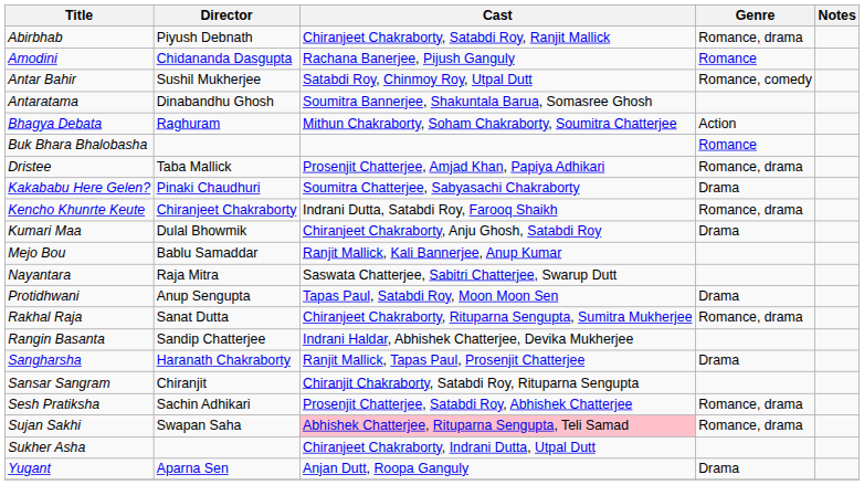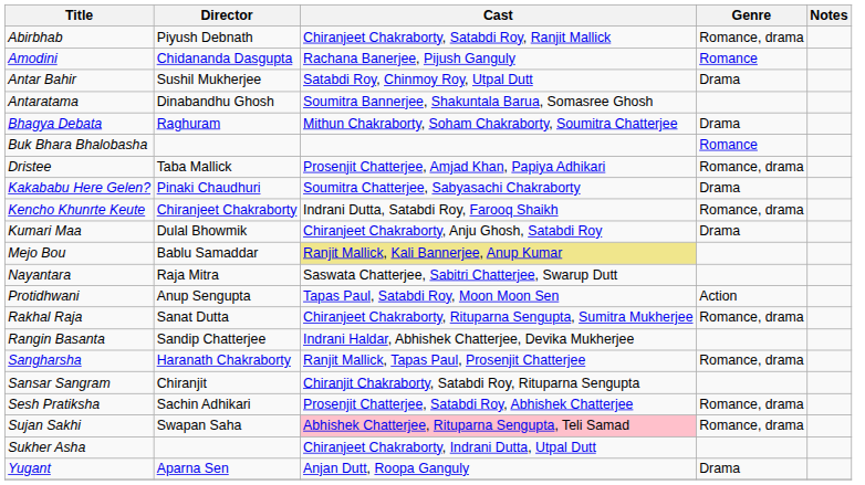Antar Bahir | Genre: Romance, comedy -> Drama
Bhagya Debata | Genre: Action -> Drama
Mejo Bou | Cast: no background -> khaki background
Protidhwani | Genre: Drama -> Action
Sangharsha | Genre: Drama -> Romance, drama
